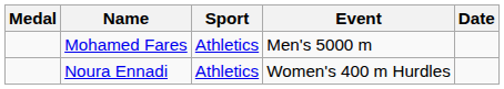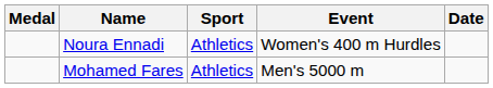rows swapped: Mohamed Fares <-> Noura Ennadi
